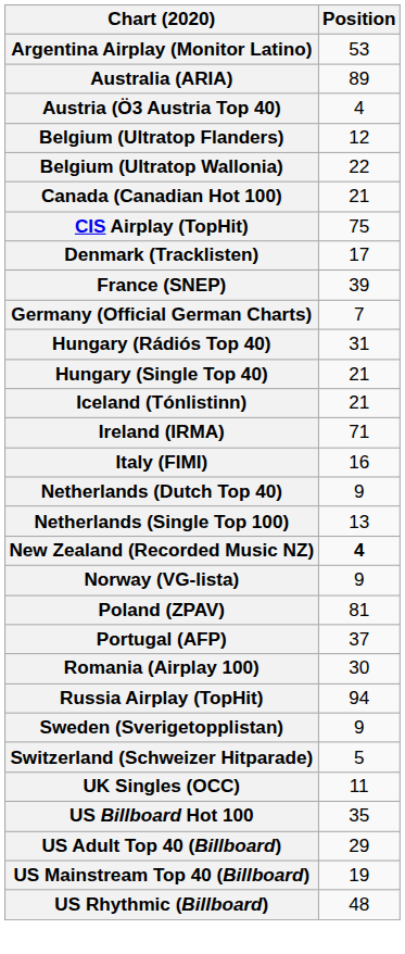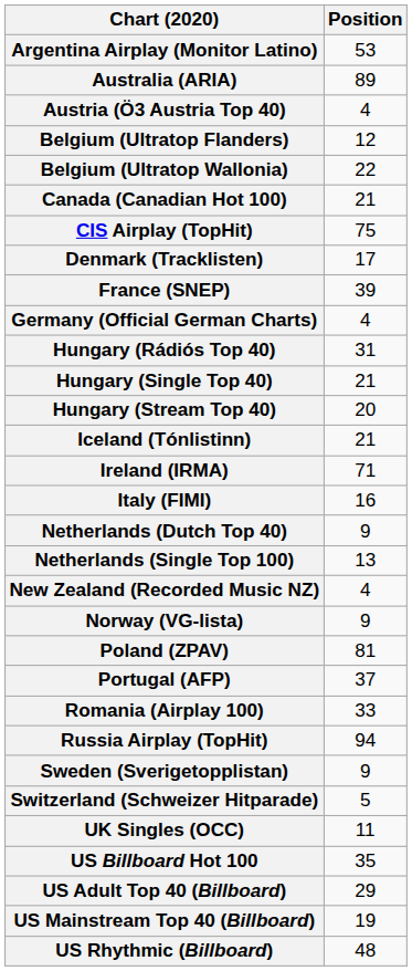Germany (Official German Charts) | Position: 7 -> 4
+ row: Hungary (Stream Top 40) | 20
New Zealand (Recorded Music NZ) | Position: bold -> normal
Romania (Airplay 100) | Position: 30 -> 33
